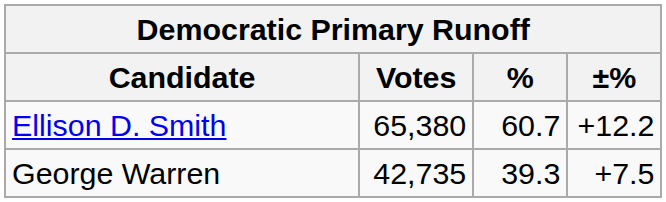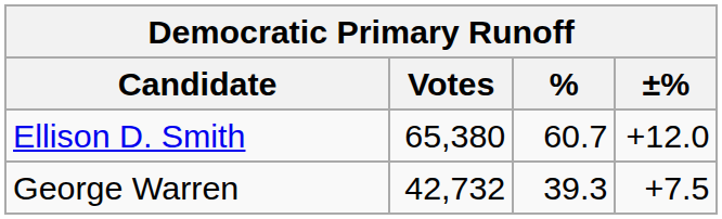Ellison D. Smith | ±%: +12.2 -> +12.0
George Warren | Votes: 42,735 -> 42,732
